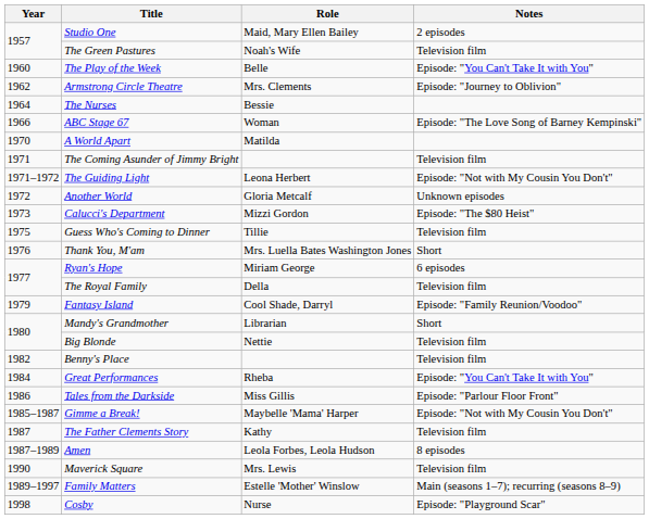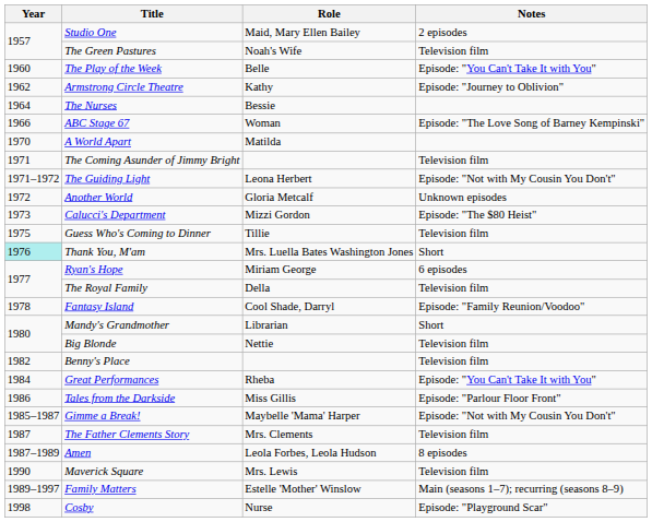Armstrong Circle Theatre | Role: Mrs. Clements -> Kathy
Thank You, M'am | Year: no background -> paleturquoise background
Fantasy Island | Year: 1979 -> 1978
The Father Clements Story | Role: Kathy -> Mrs. Clements
